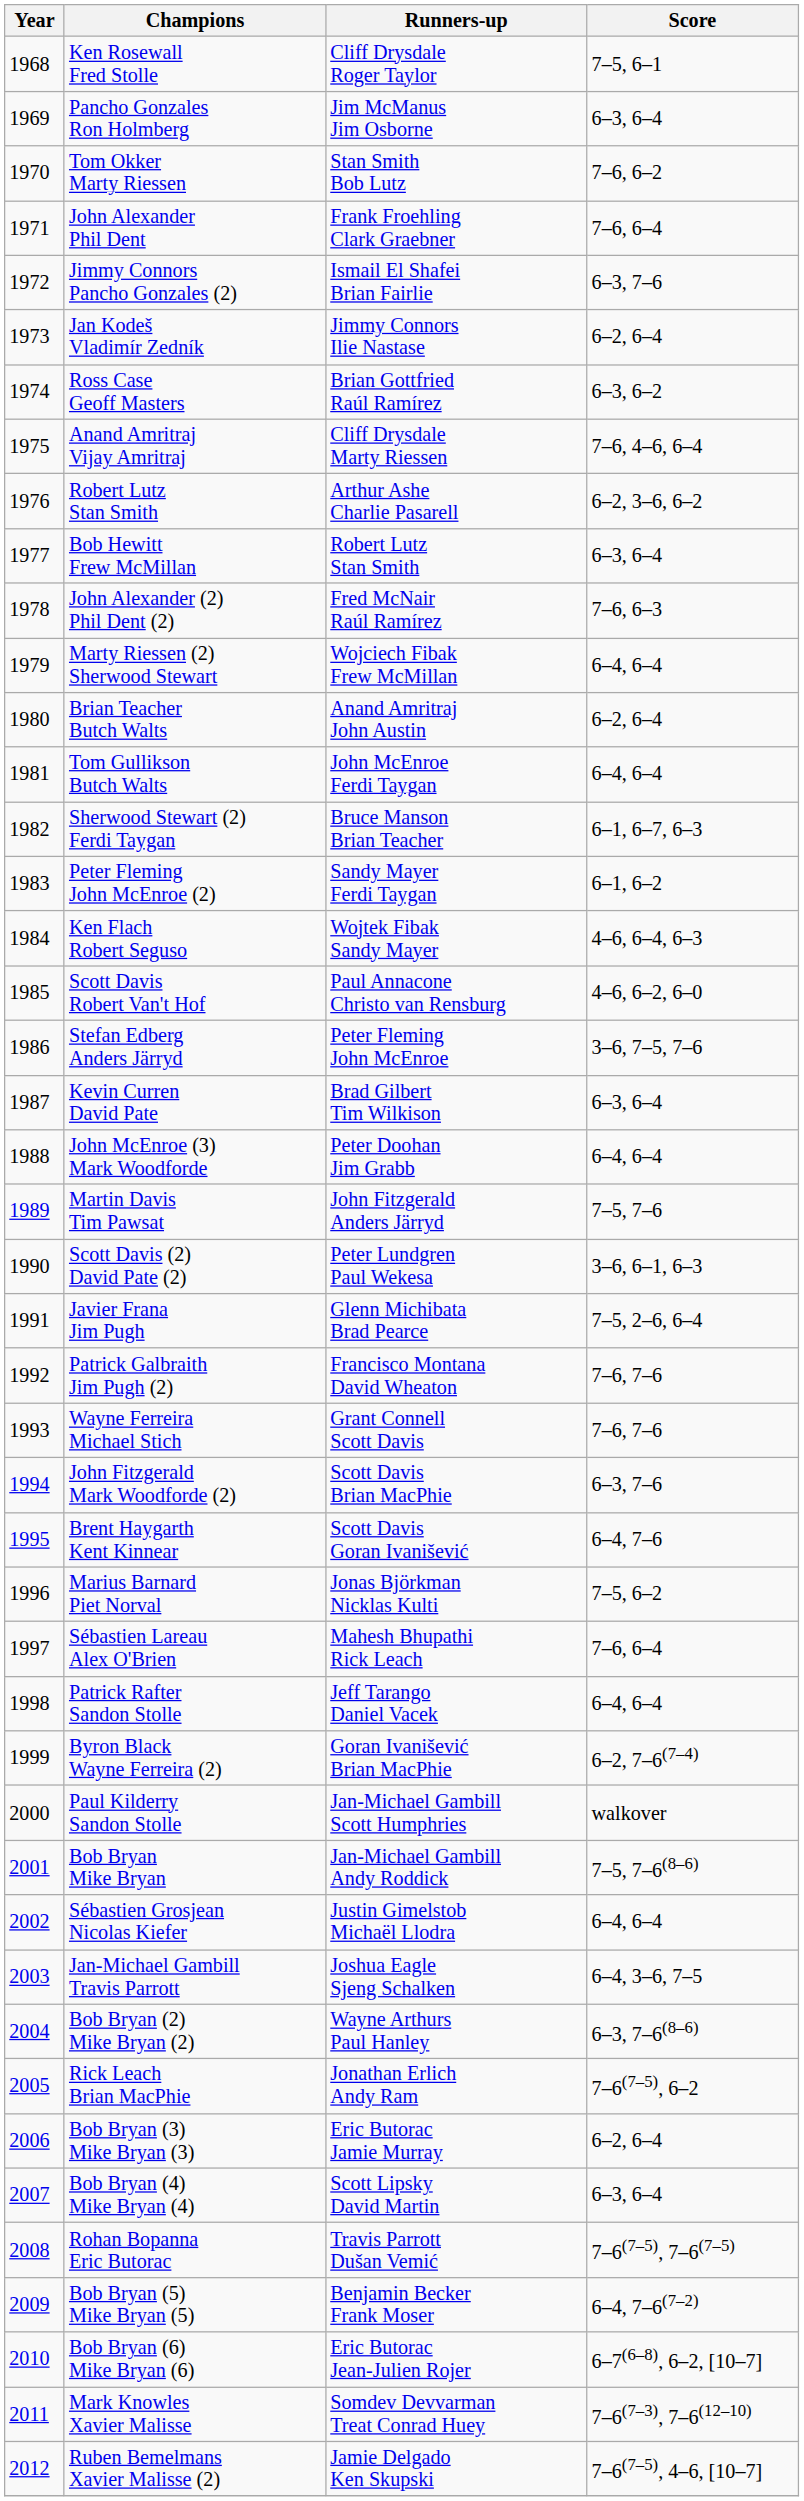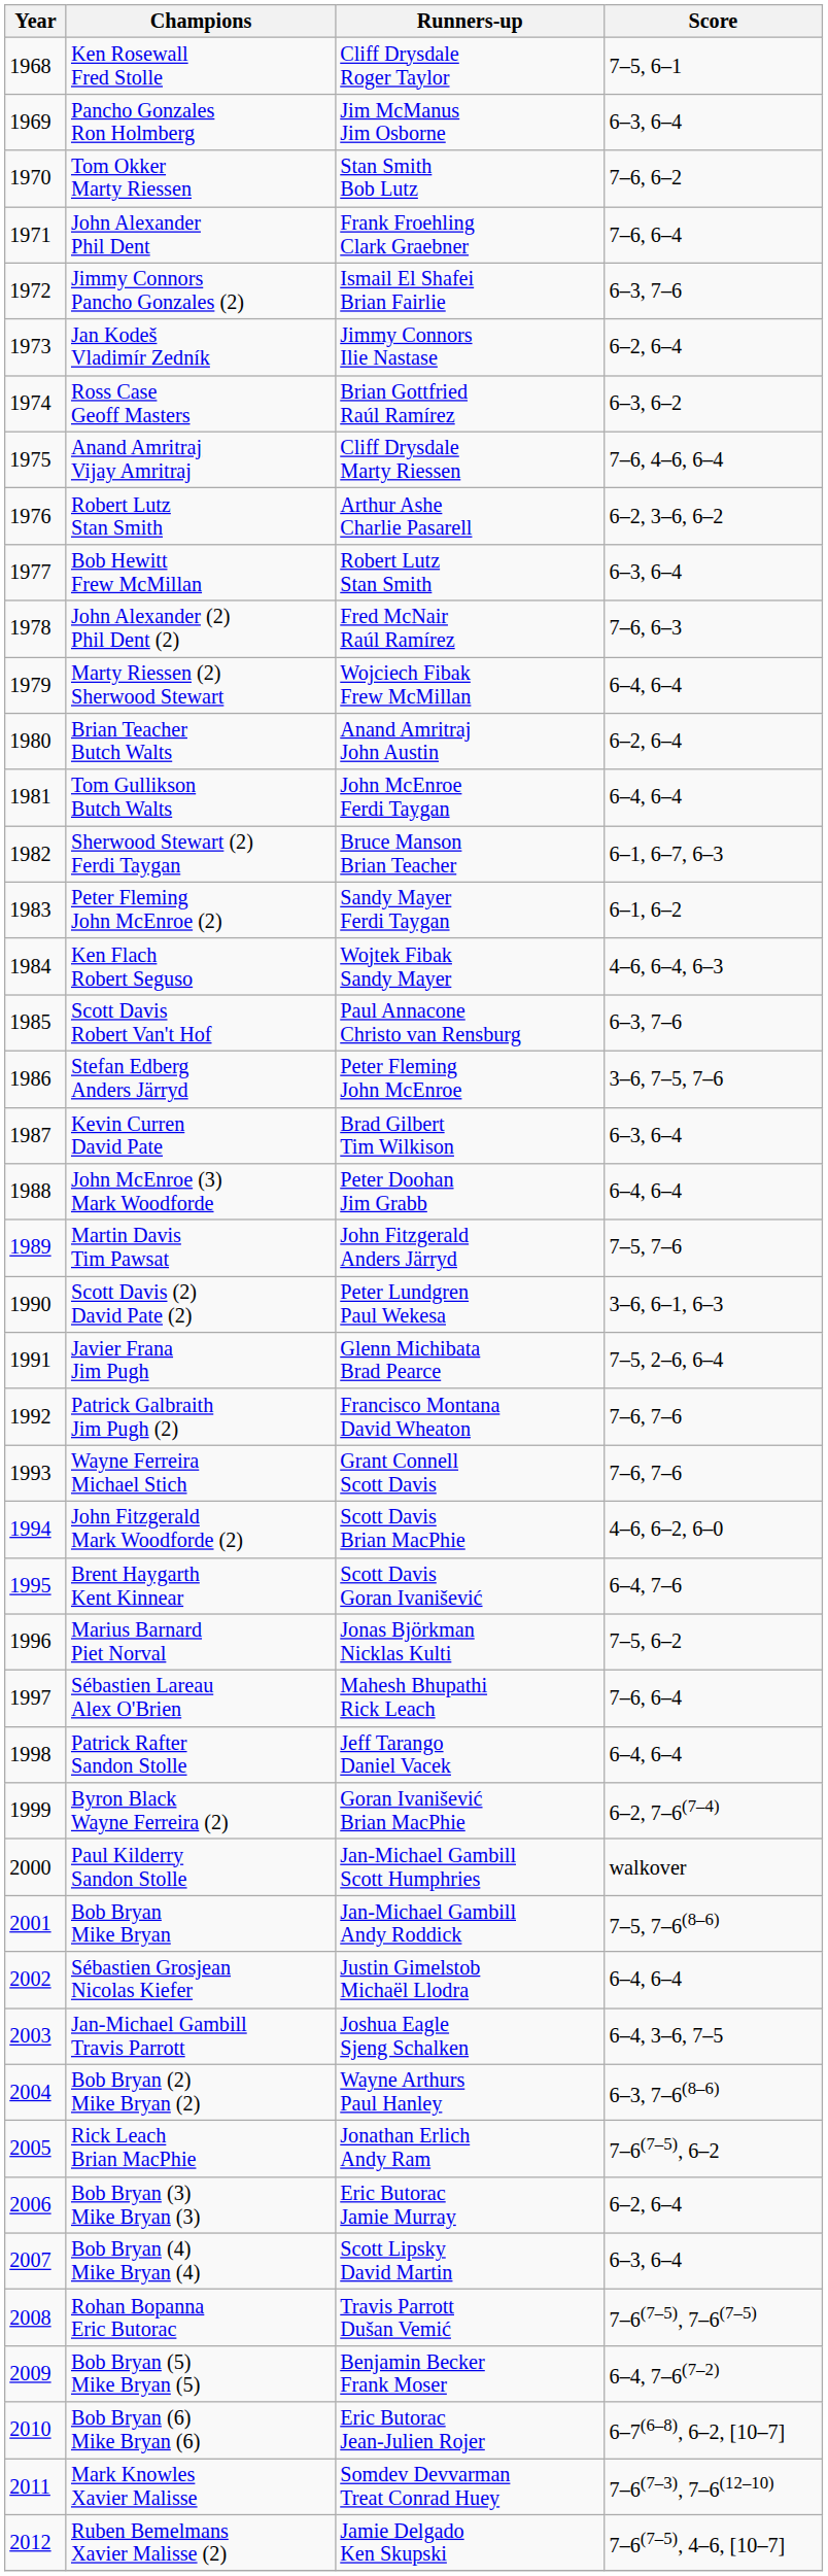Scott Davis Robert Van't Hof | Score: 4–6, 6–2, 6–0 -> 6–3, 7–6
John Fitzgerald Mark Woodforde (2) | Score: 6–3, 7–6 -> 4–6, 6–2, 6–0
